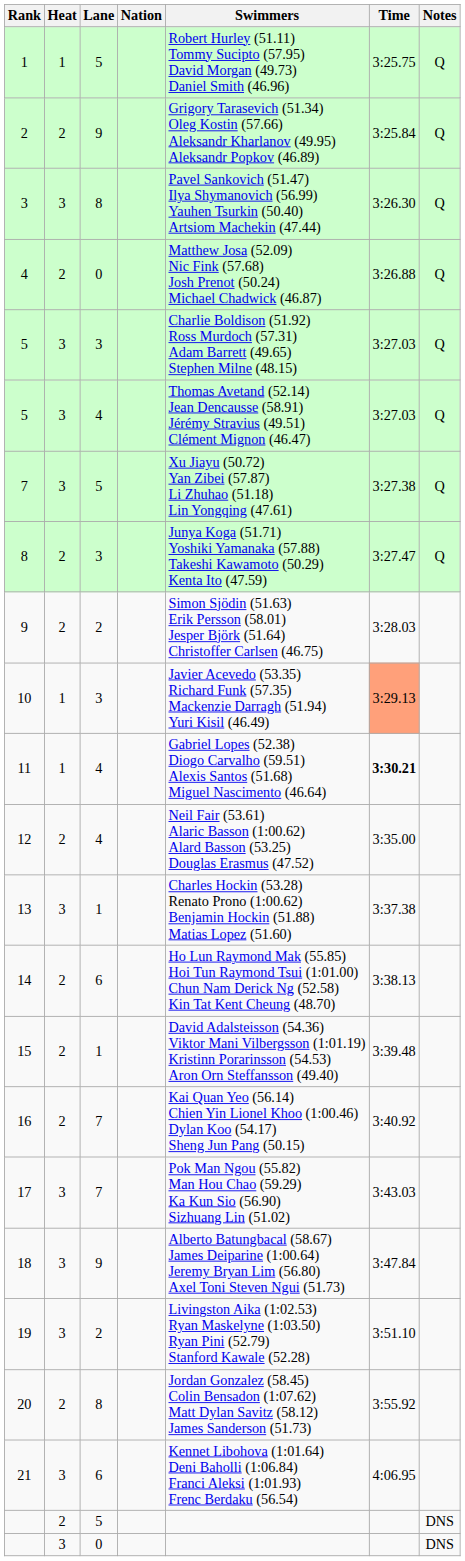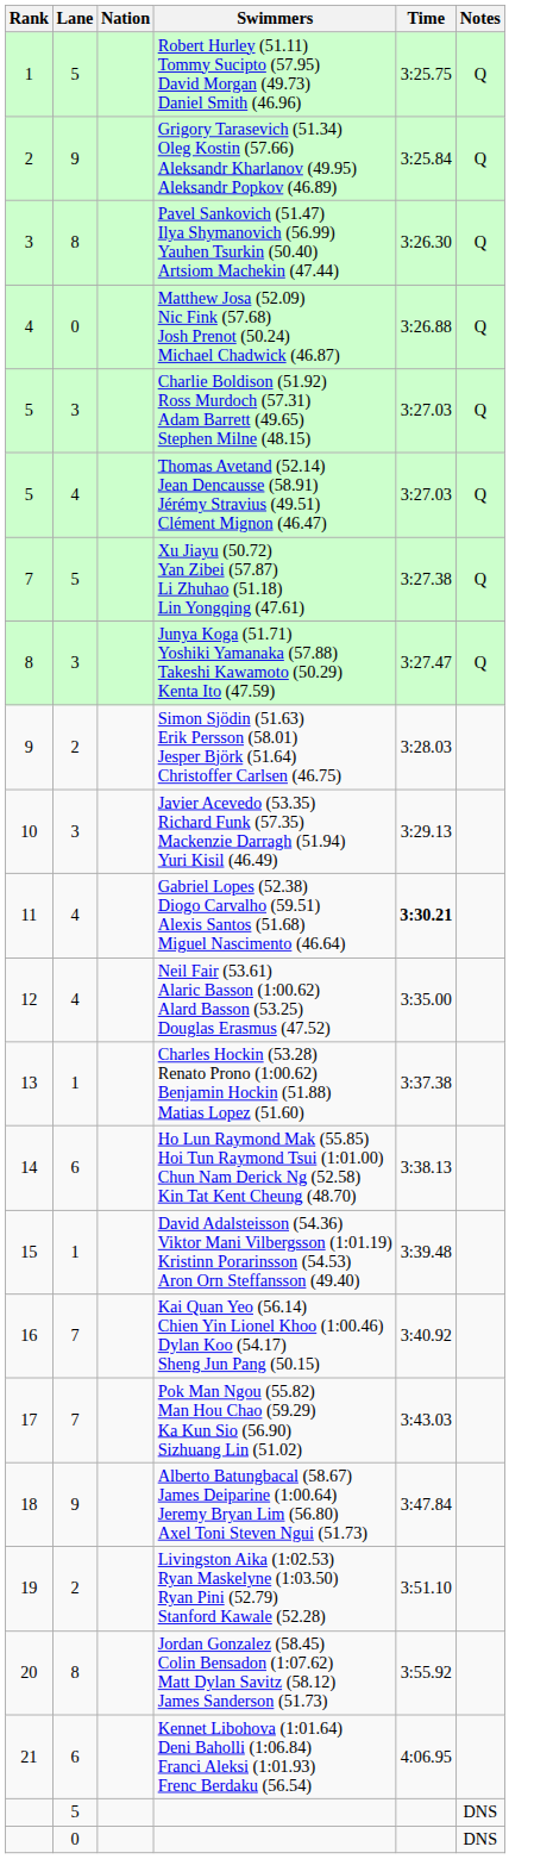- column: Heat | 1 | 2 | 3 | 2 | 3 | 3 | 3 | 2 | 2 | 1 | 1 | 2 | 3 | 2 | 2 | 2 | 3 | 3 | 3 | 2 | 3 | 2 | 3
10 | Time: lightsalmon background -> no background
